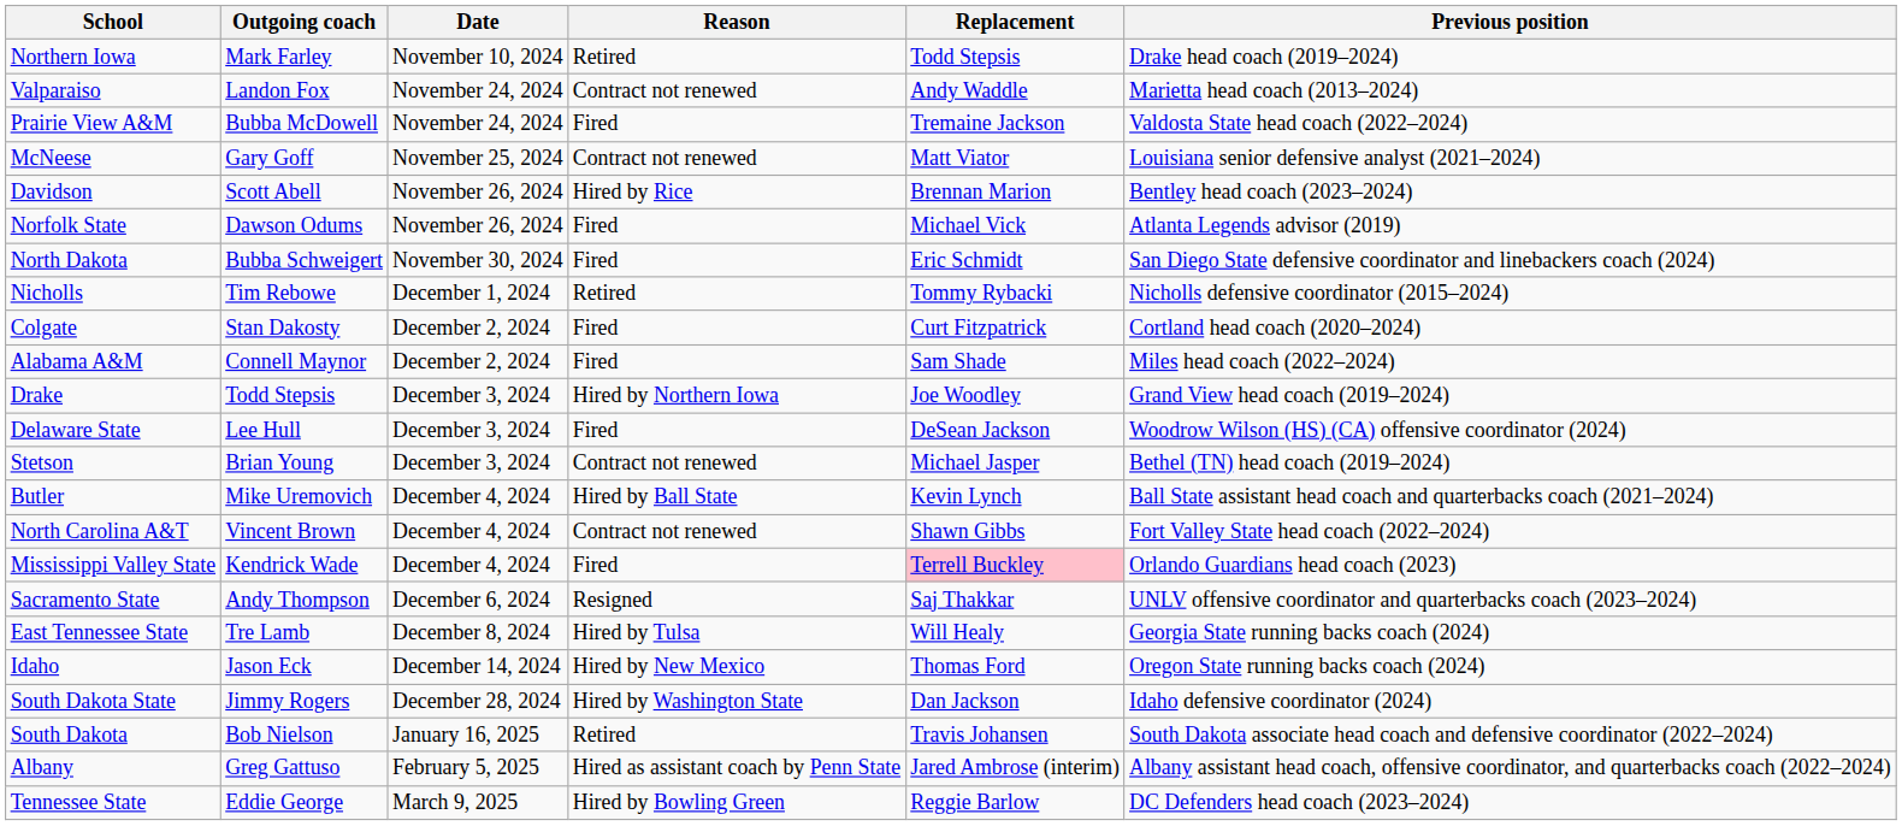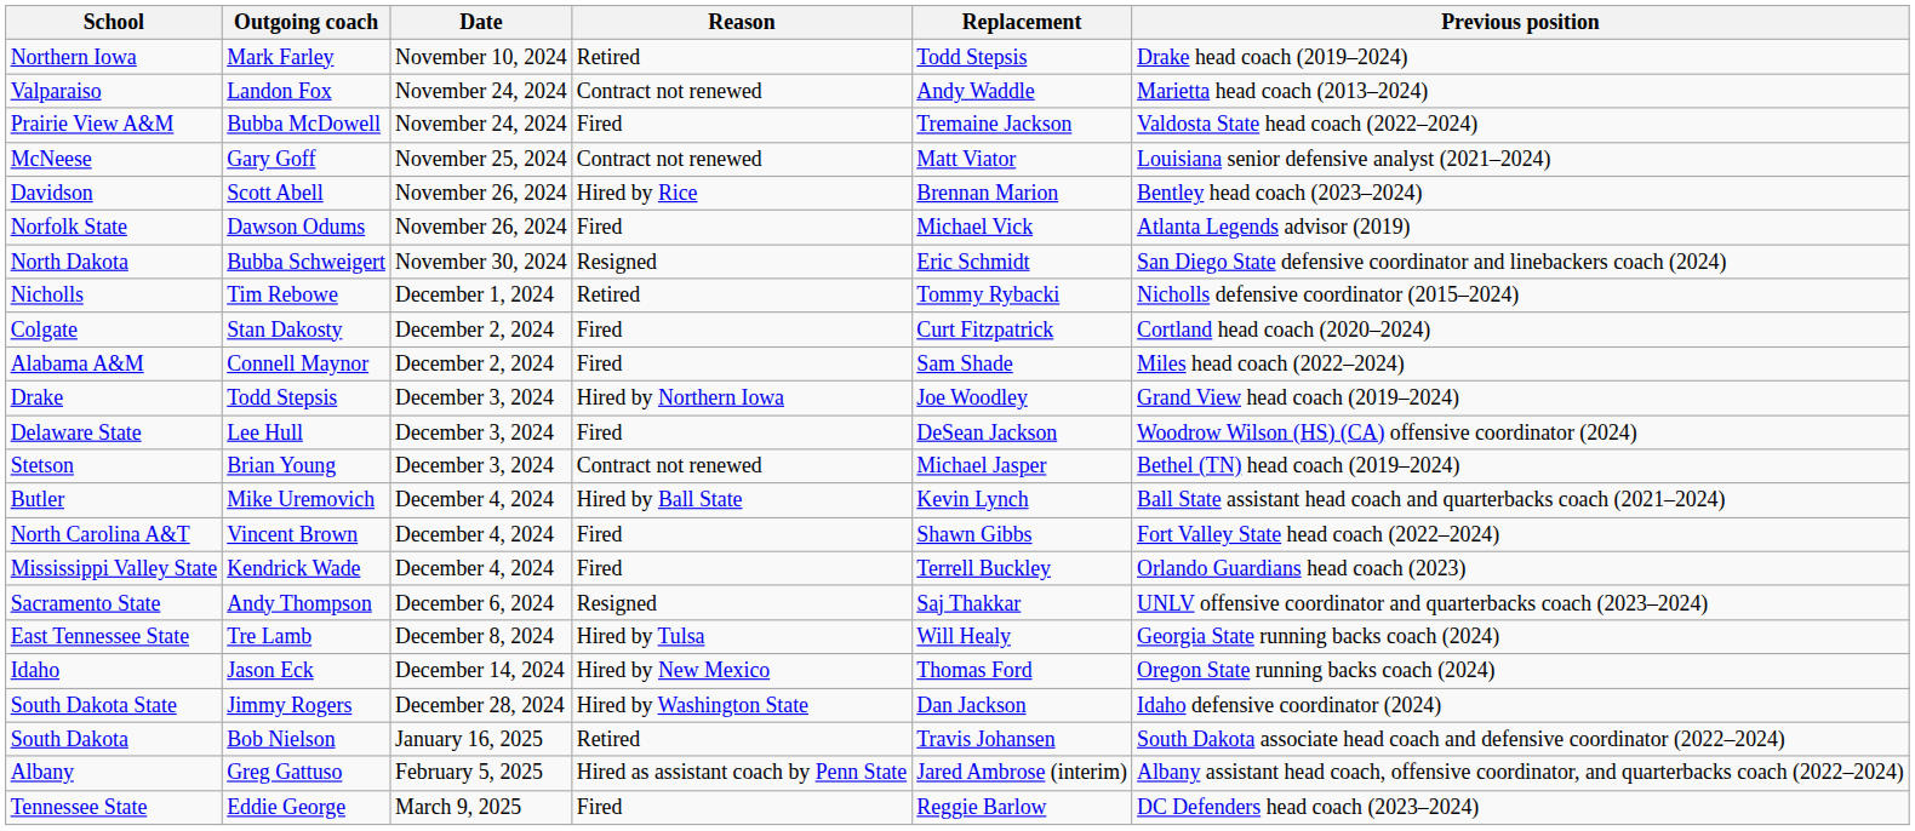North Dakota | Reason: Fired -> Resigned
North Carolina A&T | Reason: Contract not renewed -> Fired
Mississippi Valley State | Replacement: pink background -> no background
Tennessee State | Reason: Hired by Bowling Green -> Fired
